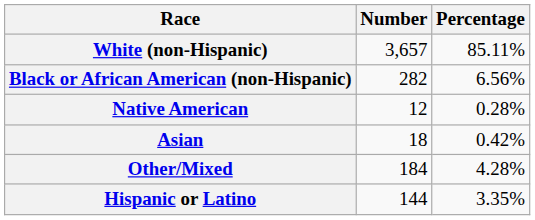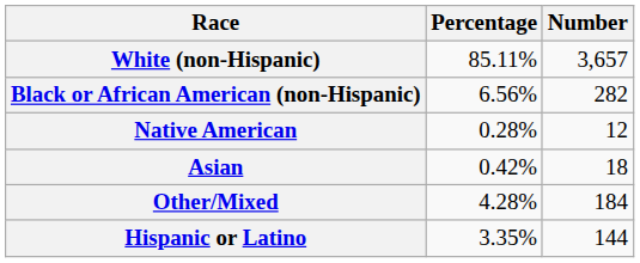columns swapped: Number <-> Percentage
